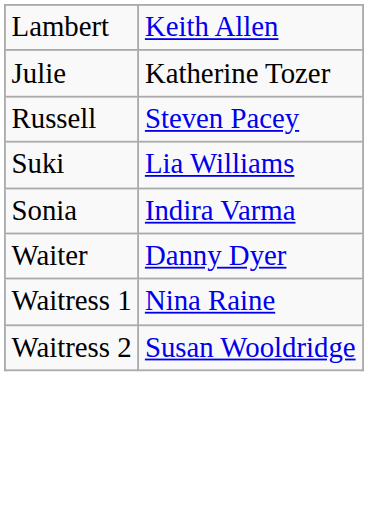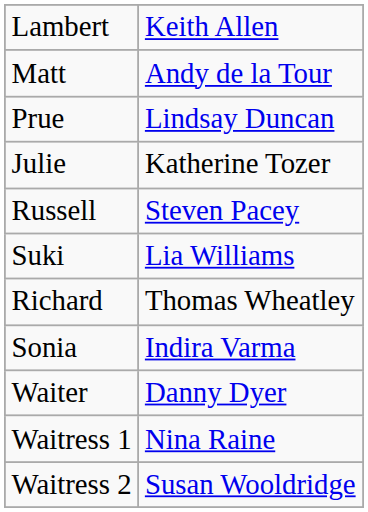+ row: Matt | Andy de la Tour
+ row: Prue | Lindsay Duncan
+ row: Richard | Thomas Wheatley
